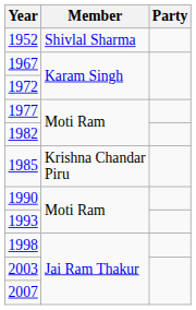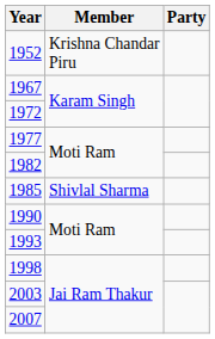1952 | Member: Shivlal Sharma -> Krishna Chandar Piru
1985 | Member: Krishna Chandar Piru -> Shivlal Sharma
